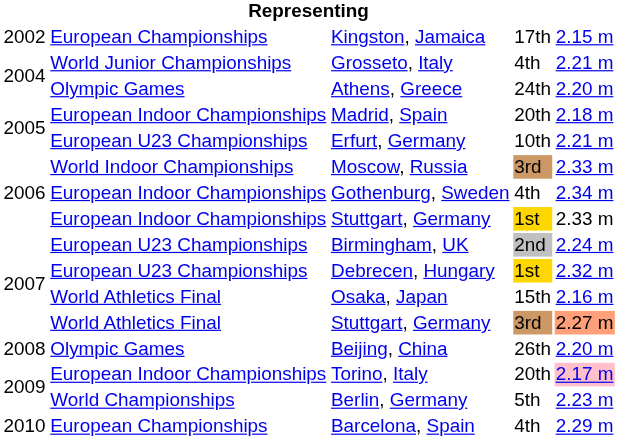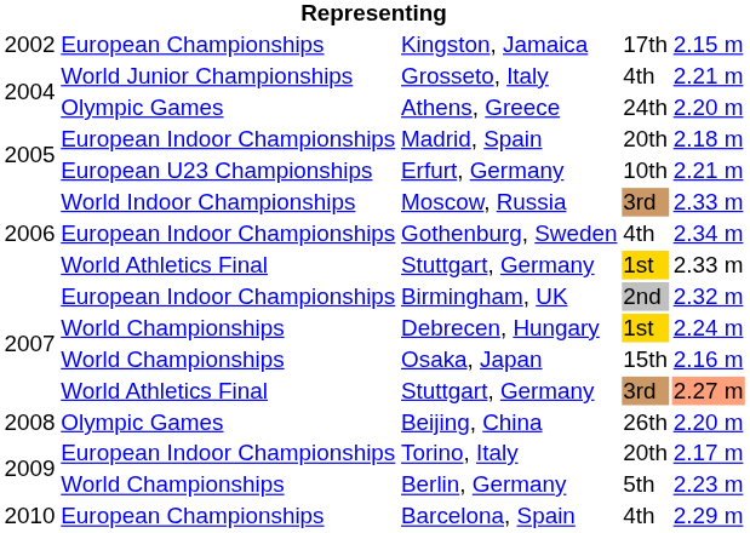Stuttgart, Germany / 1st | column 2: European Indoor Championships -> World Athletics Final
Birmingham, UK | column 2: European U23 Championships -> European Indoor Championships
Birmingham, UK | column 5: 2.24 m -> 2.32 m
Debrecen, Hungary | column 2: European U23 Championships -> World Championships
Debrecen, Hungary | column 5: 2.32 m -> 2.24 m
Osaka, Japan | column 2: World Athletics Final -> World Championships
Torino, Italy | column 5: pink background -> no background
